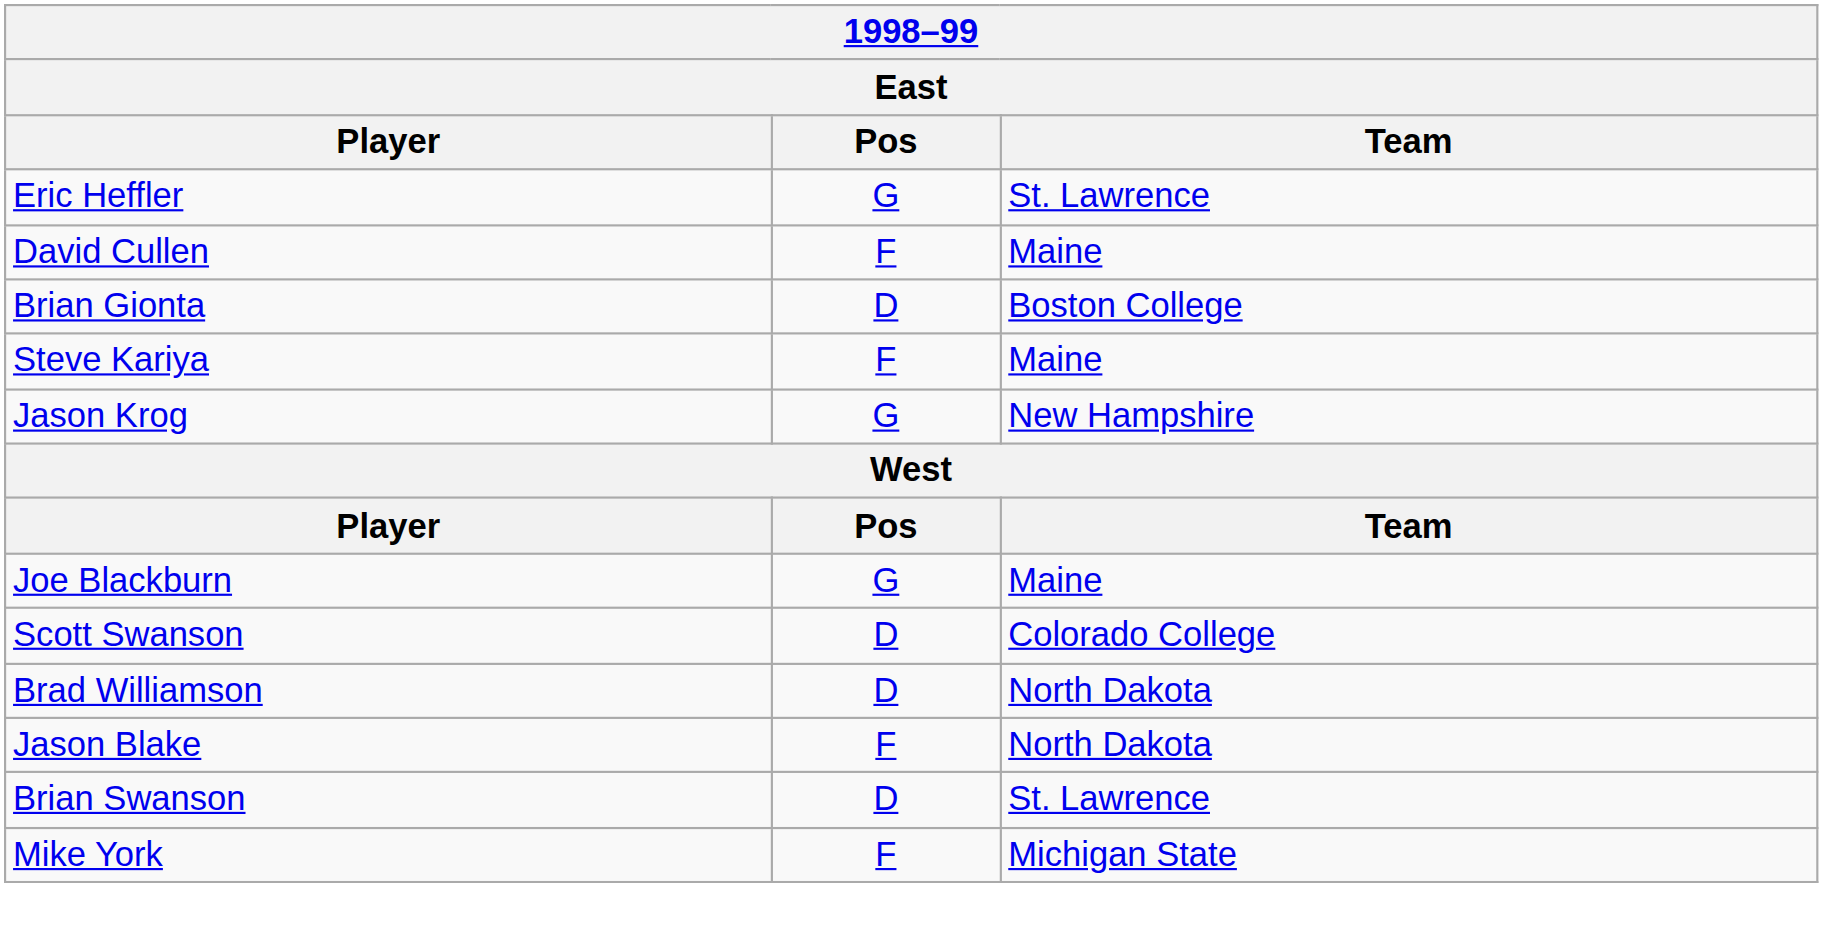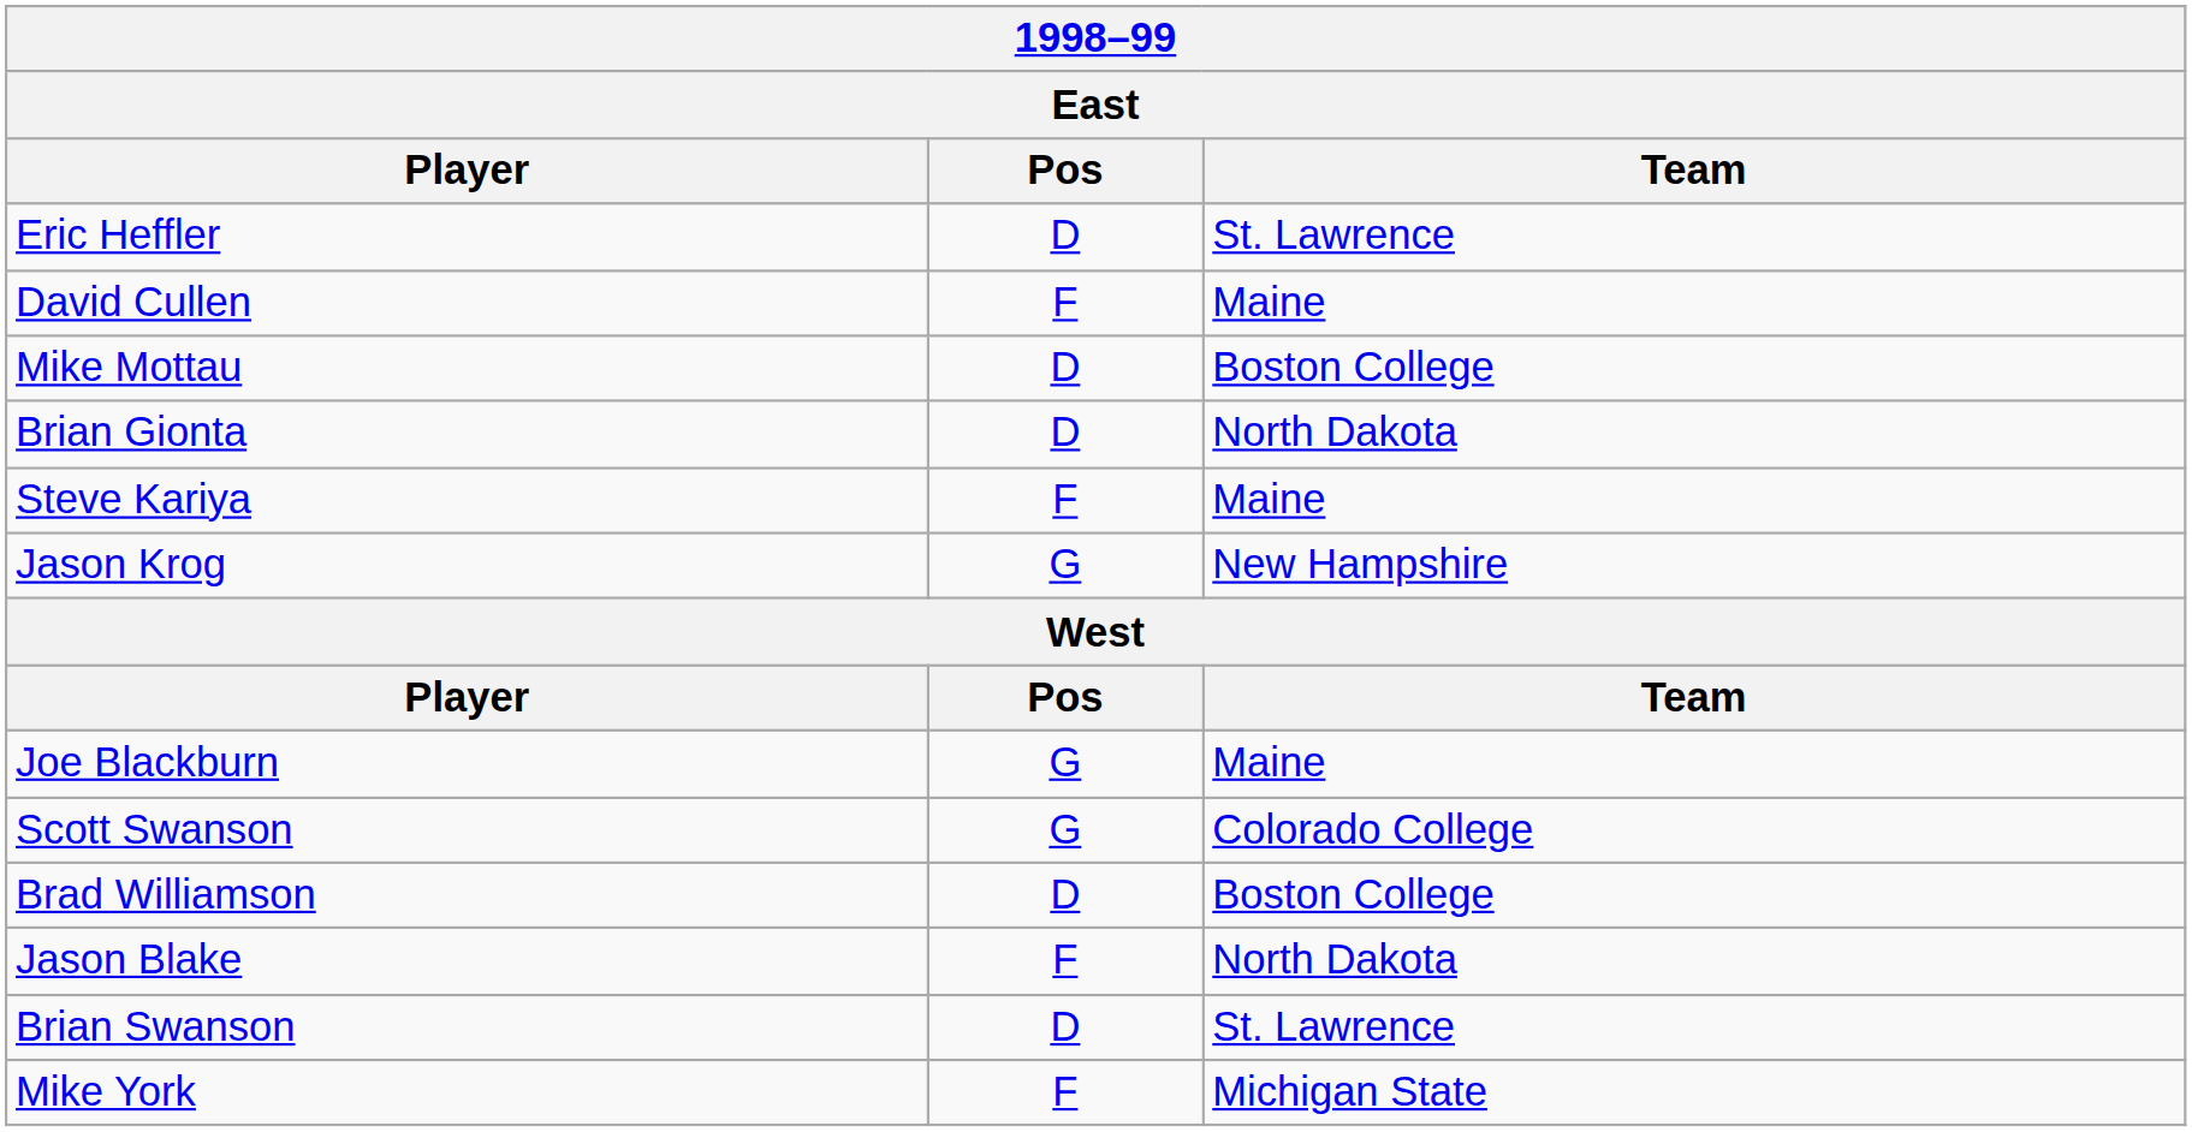Eric Heffler | Pos: G -> D
+ row: Mike Mottau | D | Boston College
Brian Gionta | Team: Boston College -> North Dakota
Scott Swanson | Pos: D -> G
Brad Williamson | Team: North Dakota -> Boston College
